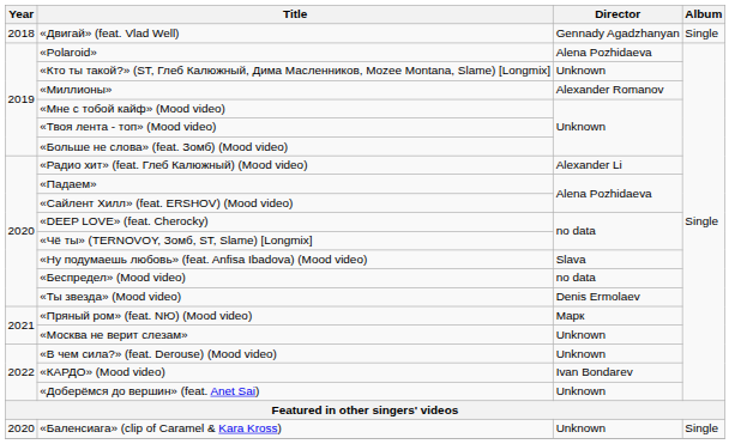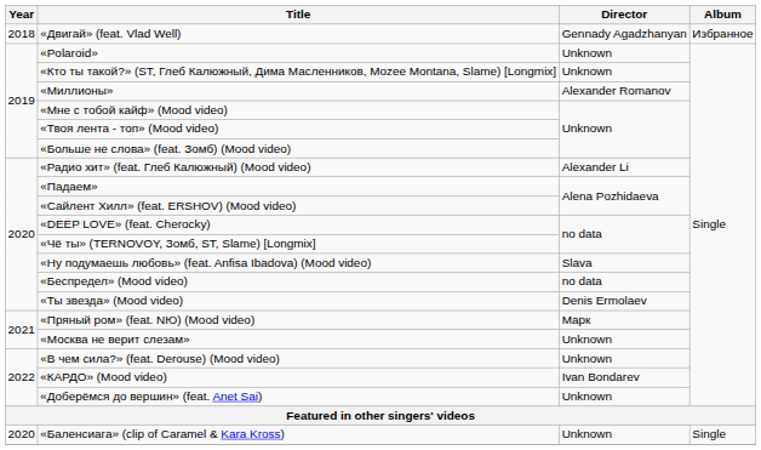«Двигай» (feat. Vlad Well) | Album: Single -> Избранное
«Polaroid» | Director: Alena Pozhidaeva -> Unknown
